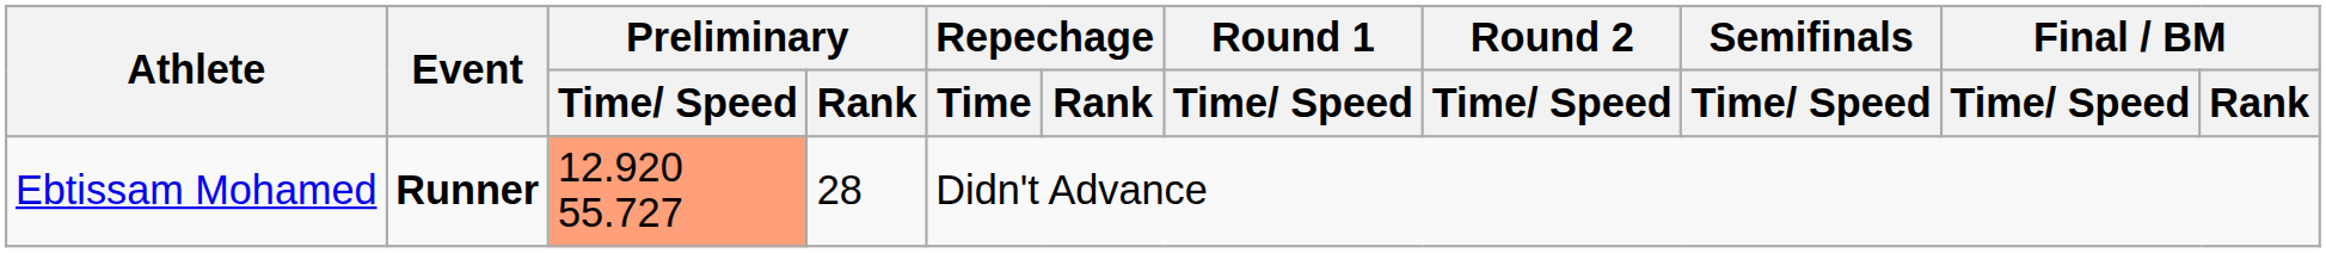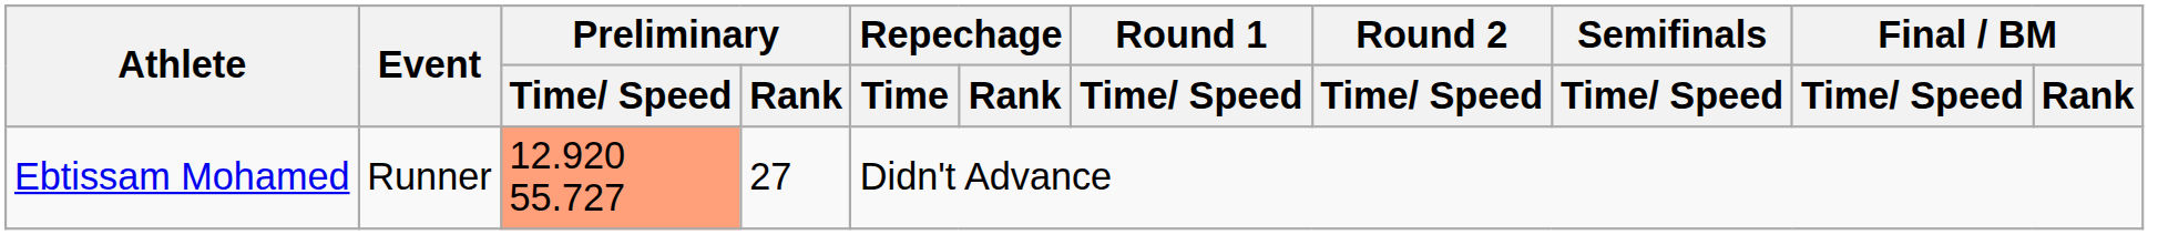Ebtissam Mohamed | Event: bold -> normal
Ebtissam Mohamed | Preliminary / Rank: 28 -> 27
